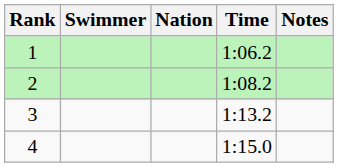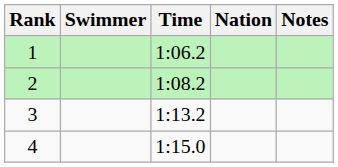columns swapped: Nation <-> Time
